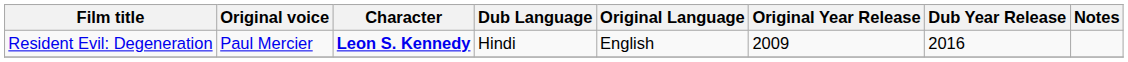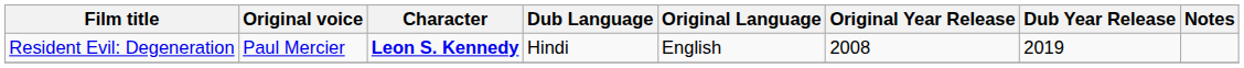Resident Evil: Degeneration | Original Year Release: 2009 -> 2008
Resident Evil: Degeneration | Dub Year Release: 2016 -> 2019
